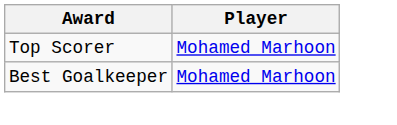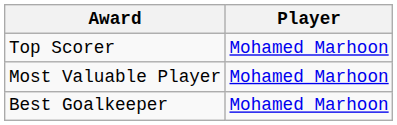+ row: Most Valuable Player | Mohamed Marhoon
